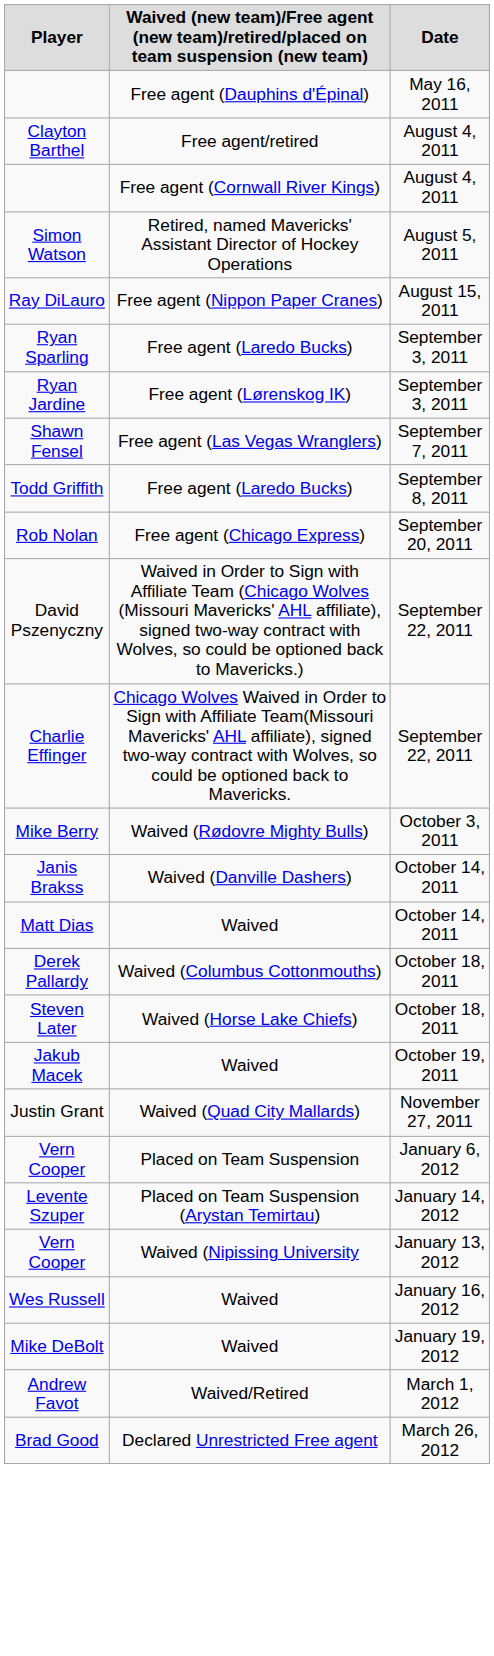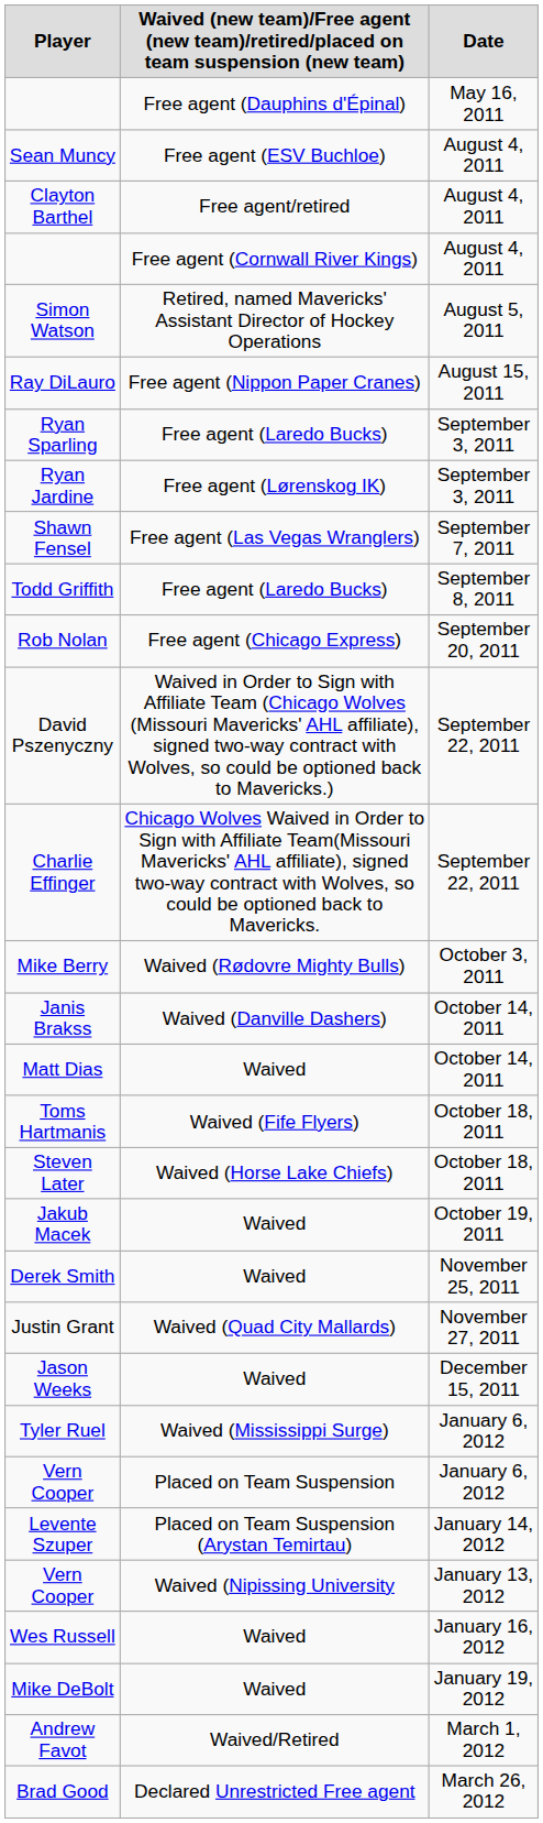+ row: Sean Muncy | Free agent (ESV Buchloe) | August 4, 2011
+ row: Toms Hartmanis | Waived (Fife Flyers) | October 18, 2011
- row: Derek Pallardy | Waived (Columbus Cottonmouths) | October 18, 2011
+ row: Derek Smith | Waived | November 25, 2011
+ row: Jason Weeks | Waived | December 15, 2011
+ row: Tyler Ruel | Waived (Mississippi Surge) | January 6, 2012
